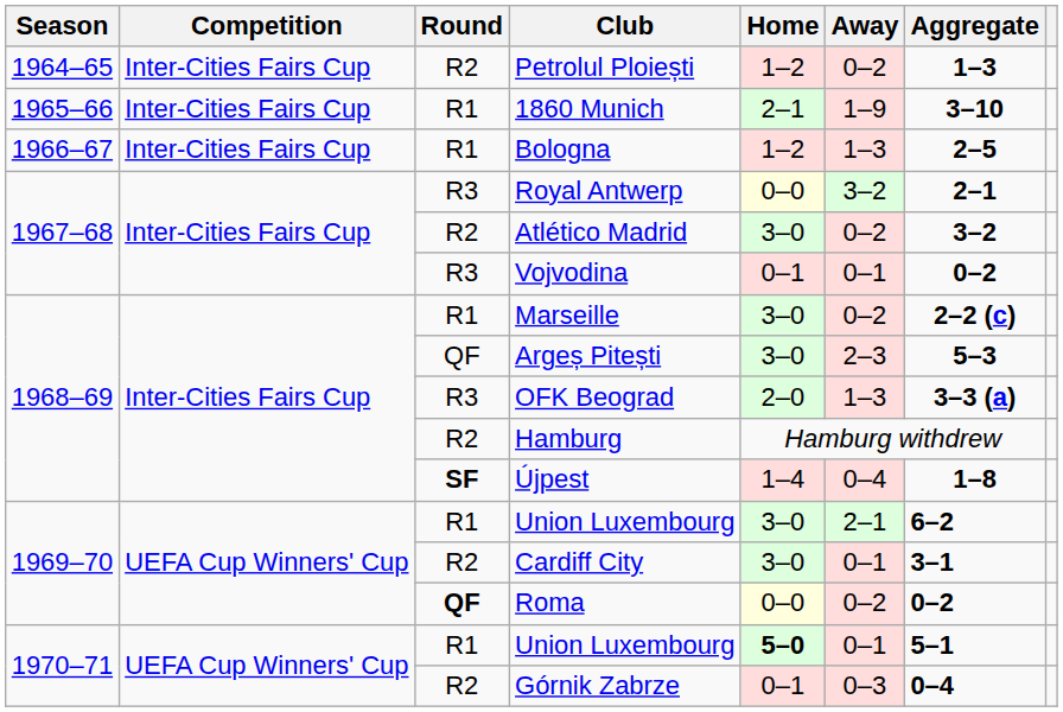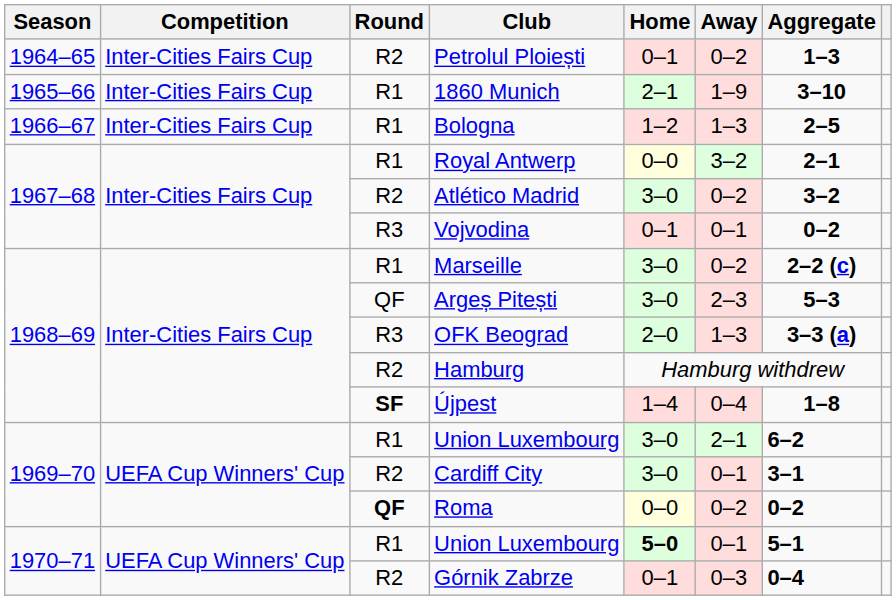Petrolul Ploiești | Home: 1–2 -> 0–1
Royal Antwerp | Round: R3 -> R1
